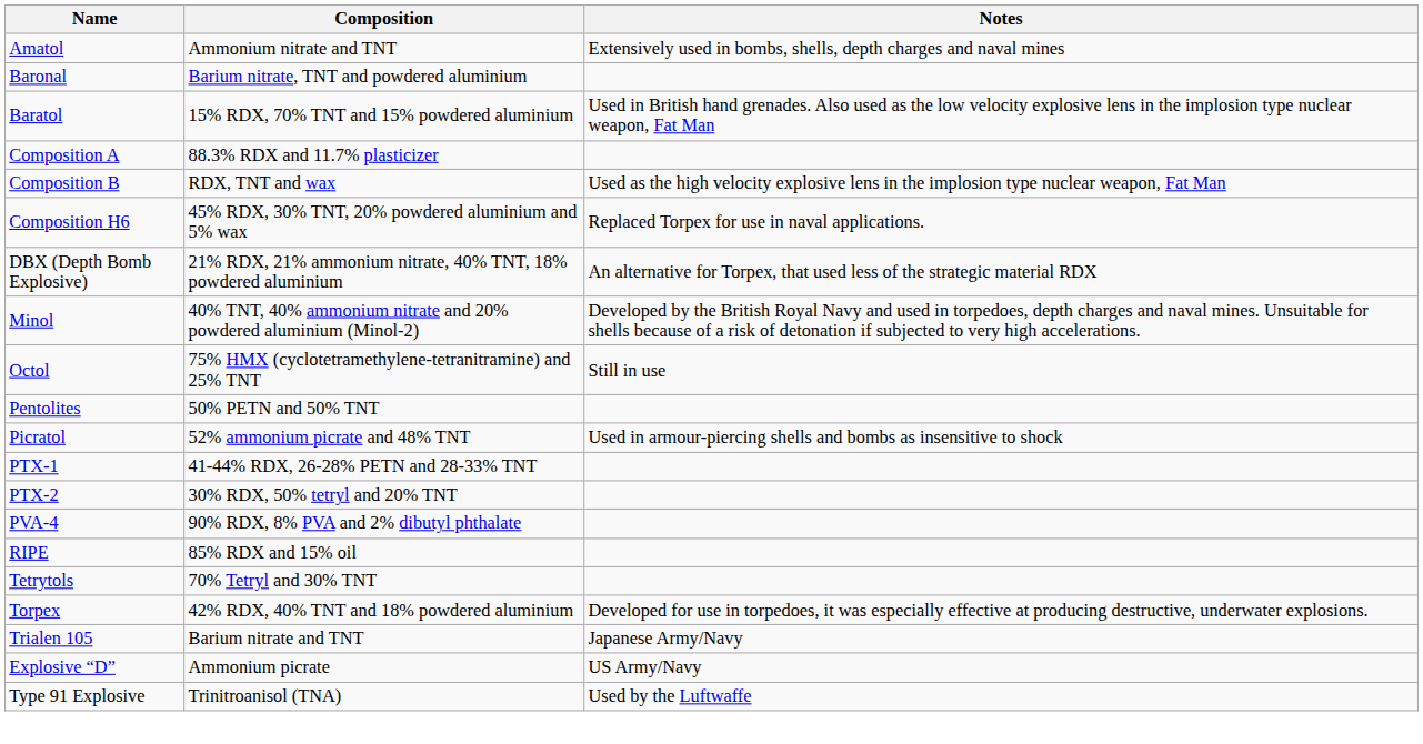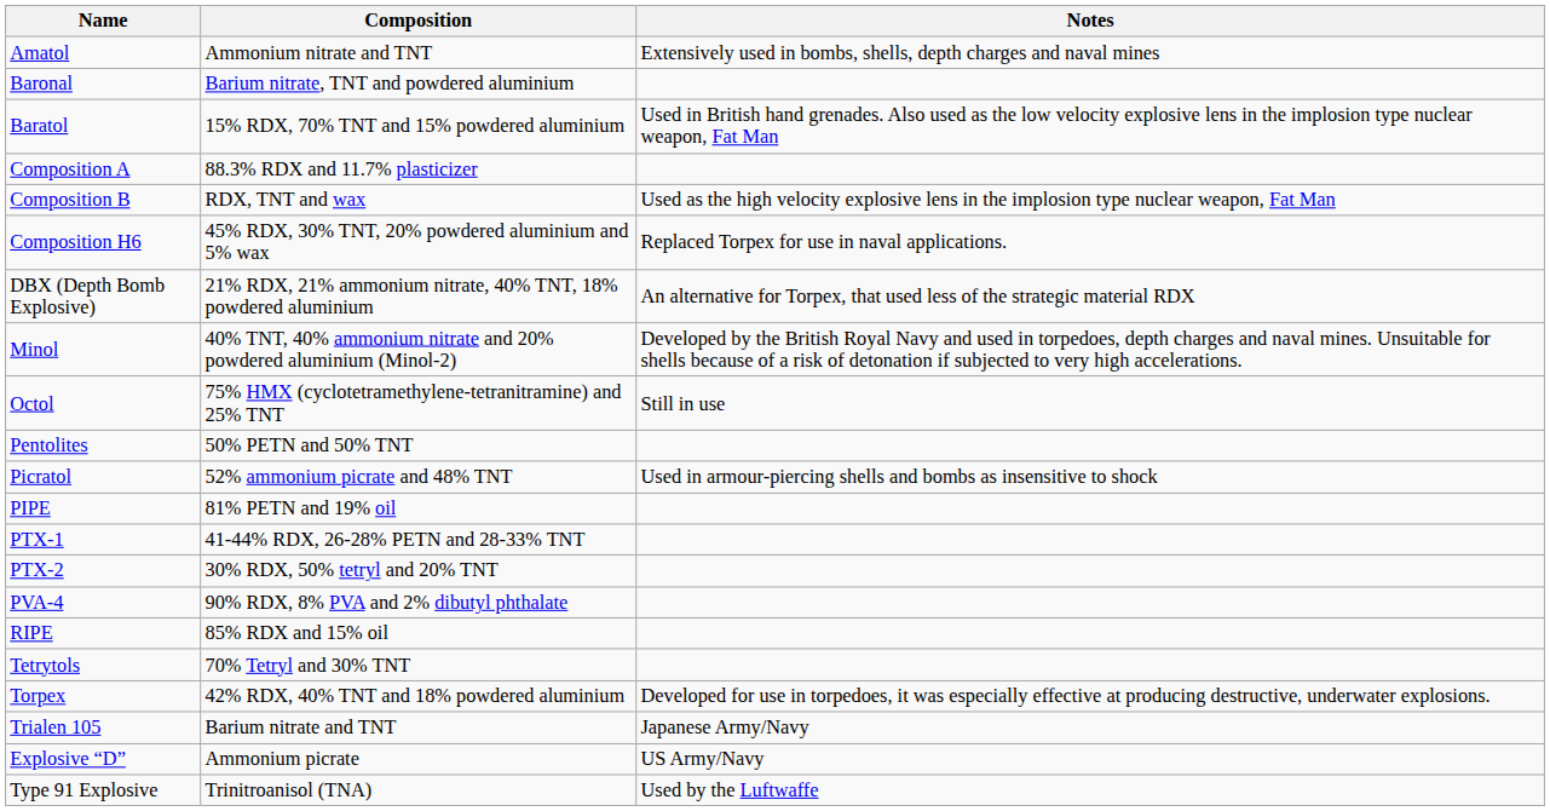+ row: PIPE | 81% PETN and 19% oil
